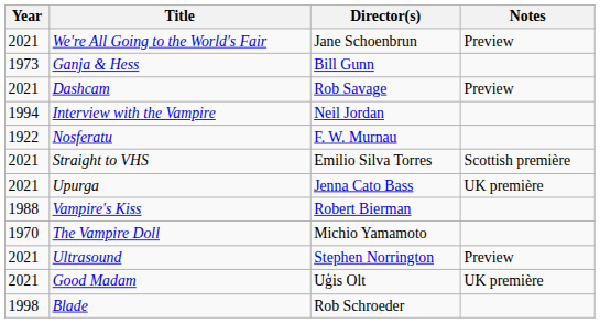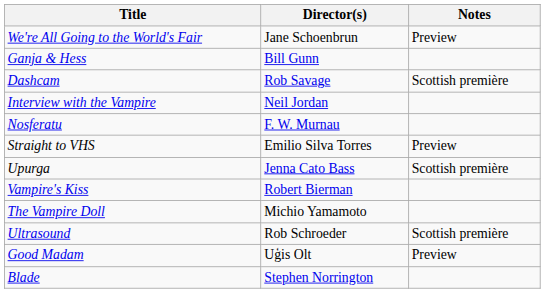- column: Year | 2021 | 1973 | 2021 | 1994 | 1922 | 2021 | 2021 | 1988 | 1970 | 2021 | 2021 | 1998
Dashcam | Notes: Preview -> Scottish première
Straight to VHS | Notes: Scottish première -> Preview
Upurga | Notes: UK première -> Scottish première
Ultrasound | Director(s): Stephen Norrington -> Rob Schroeder
Ultrasound | Notes: Preview -> Scottish première
Good Madam | Notes: UK première -> Preview
Blade | Director(s): Rob Schroeder -> Stephen Norrington
